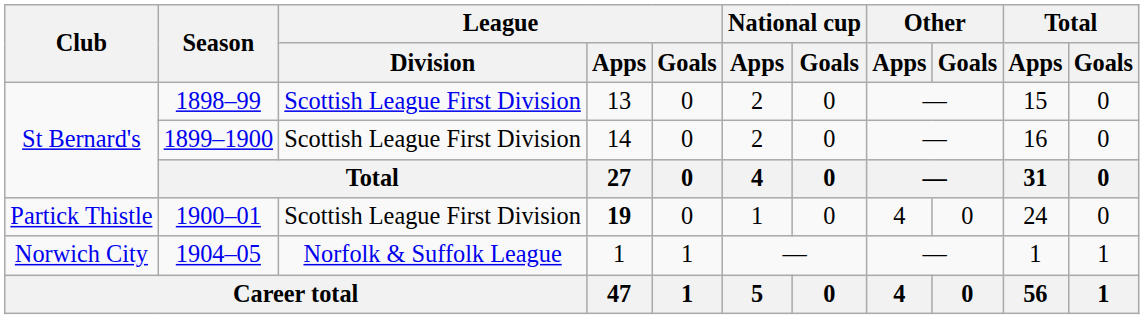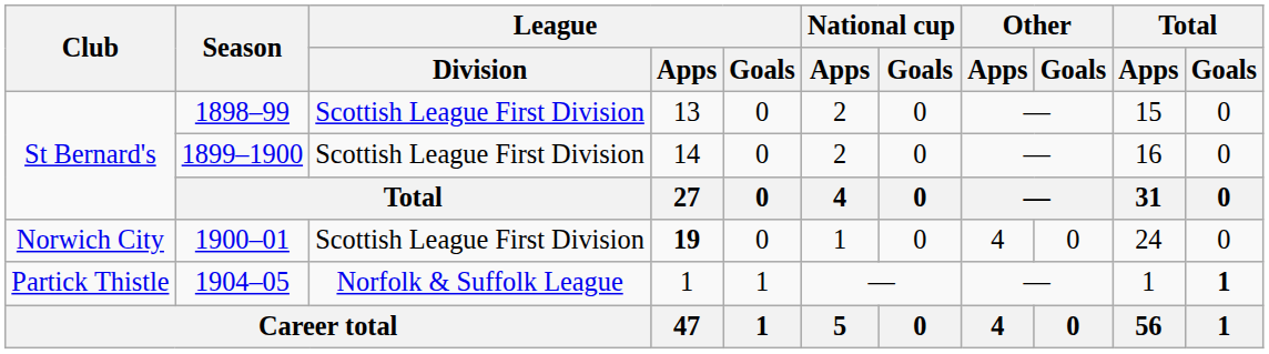1900–01 | Club: Partick Thistle -> Norwich City
1904–05 | Club: Norwich City -> Partick Thistle
1904–05 | Total / Goals: normal -> bold
